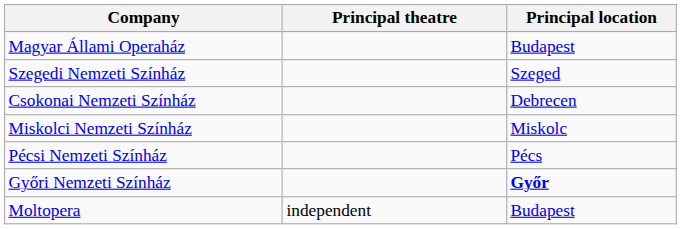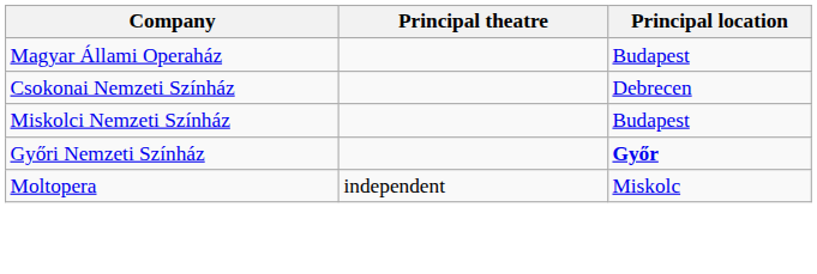- row: Szegedi Nemzeti Színház | Szeged
Miskolci Nemzeti Színház | Principal location: Miskolc -> Budapest
- row: Pécsi Nemzeti Színház | Pécs
Moltopera | Principal location: Budapest -> Miskolc
